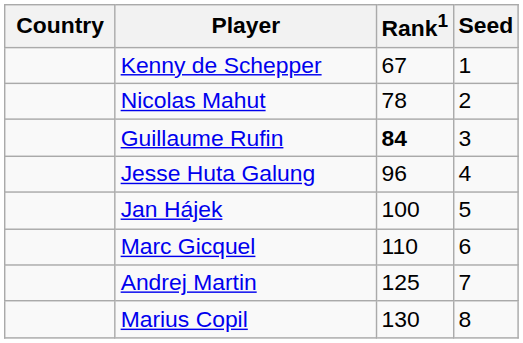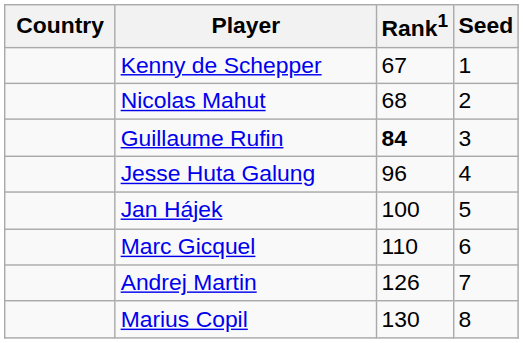Nicolas Mahut | Rank1: 78 -> 68
Andrej Martin | Rank1: 125 -> 126
